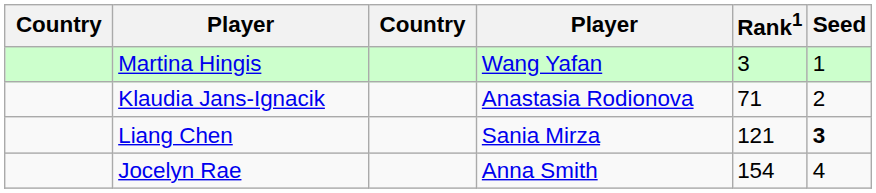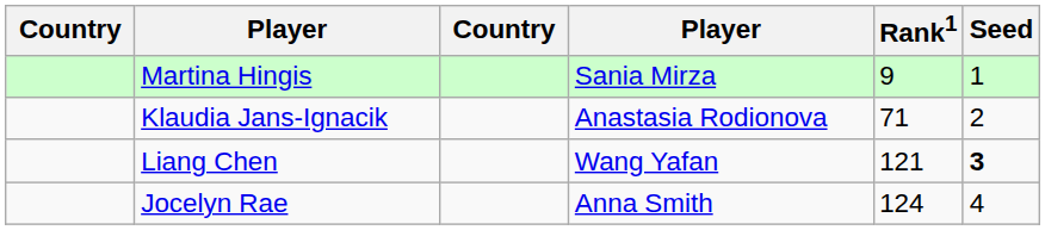Martina Hingis | column 4: Wang Yafan -> Sania Mirza
Martina Hingis | Rank1: 3 -> 9
Liang Chen | column 4: Sania Mirza -> Wang Yafan
Jocelyn Rae | Rank1: 154 -> 124
